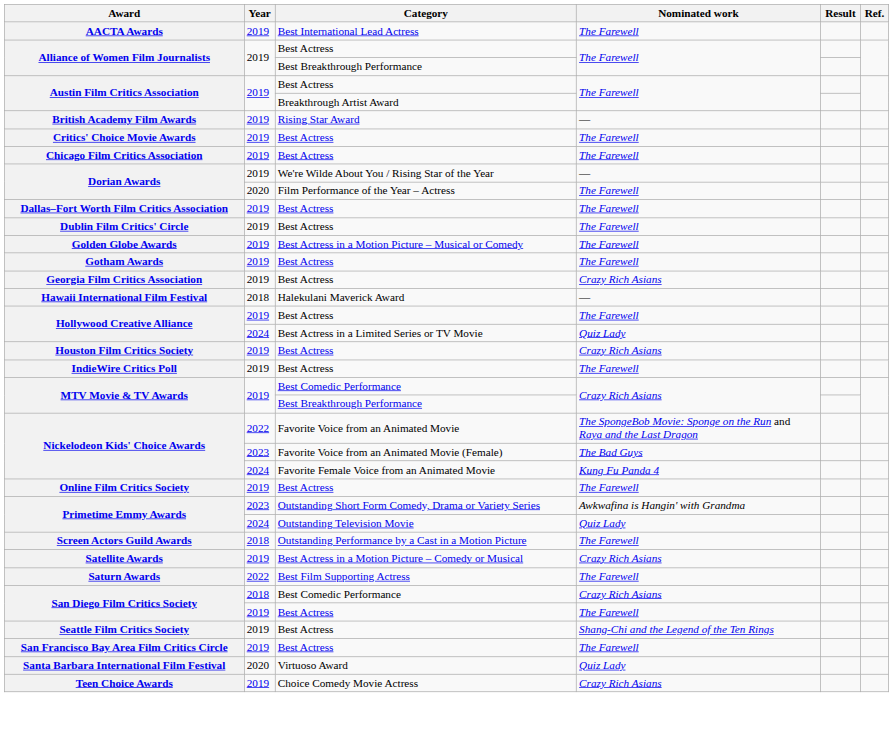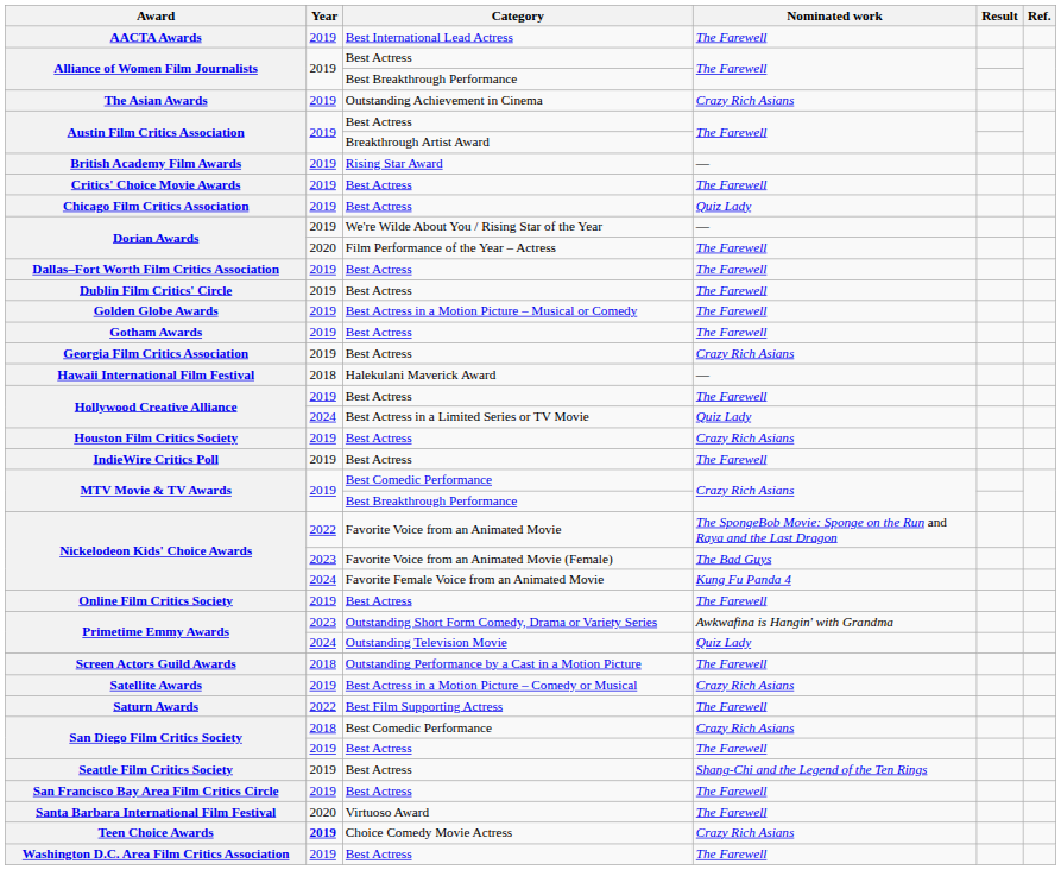+ row: The Asian Awards | 2019 | Outstanding Achievement in Cinema | Crazy Rich Asians
Chicago Film Critics Association | Nominated work: The Farewell -> Quiz Lady
Santa Barbara International Film Festival | Nominated work: Quiz Lady -> The Farewell
Teen Choice Awards | Year: normal -> bold
+ row: Washington D.C. Area Film Critics Association | 2019 | Best Actress | The Farewell
